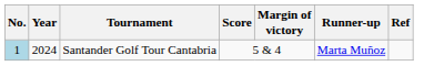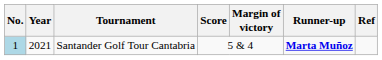Santander Golf Tour Cantabria | Year: 2024 -> 2021
Santander Golf Tour Cantabria | Runner-up: normal -> bold
